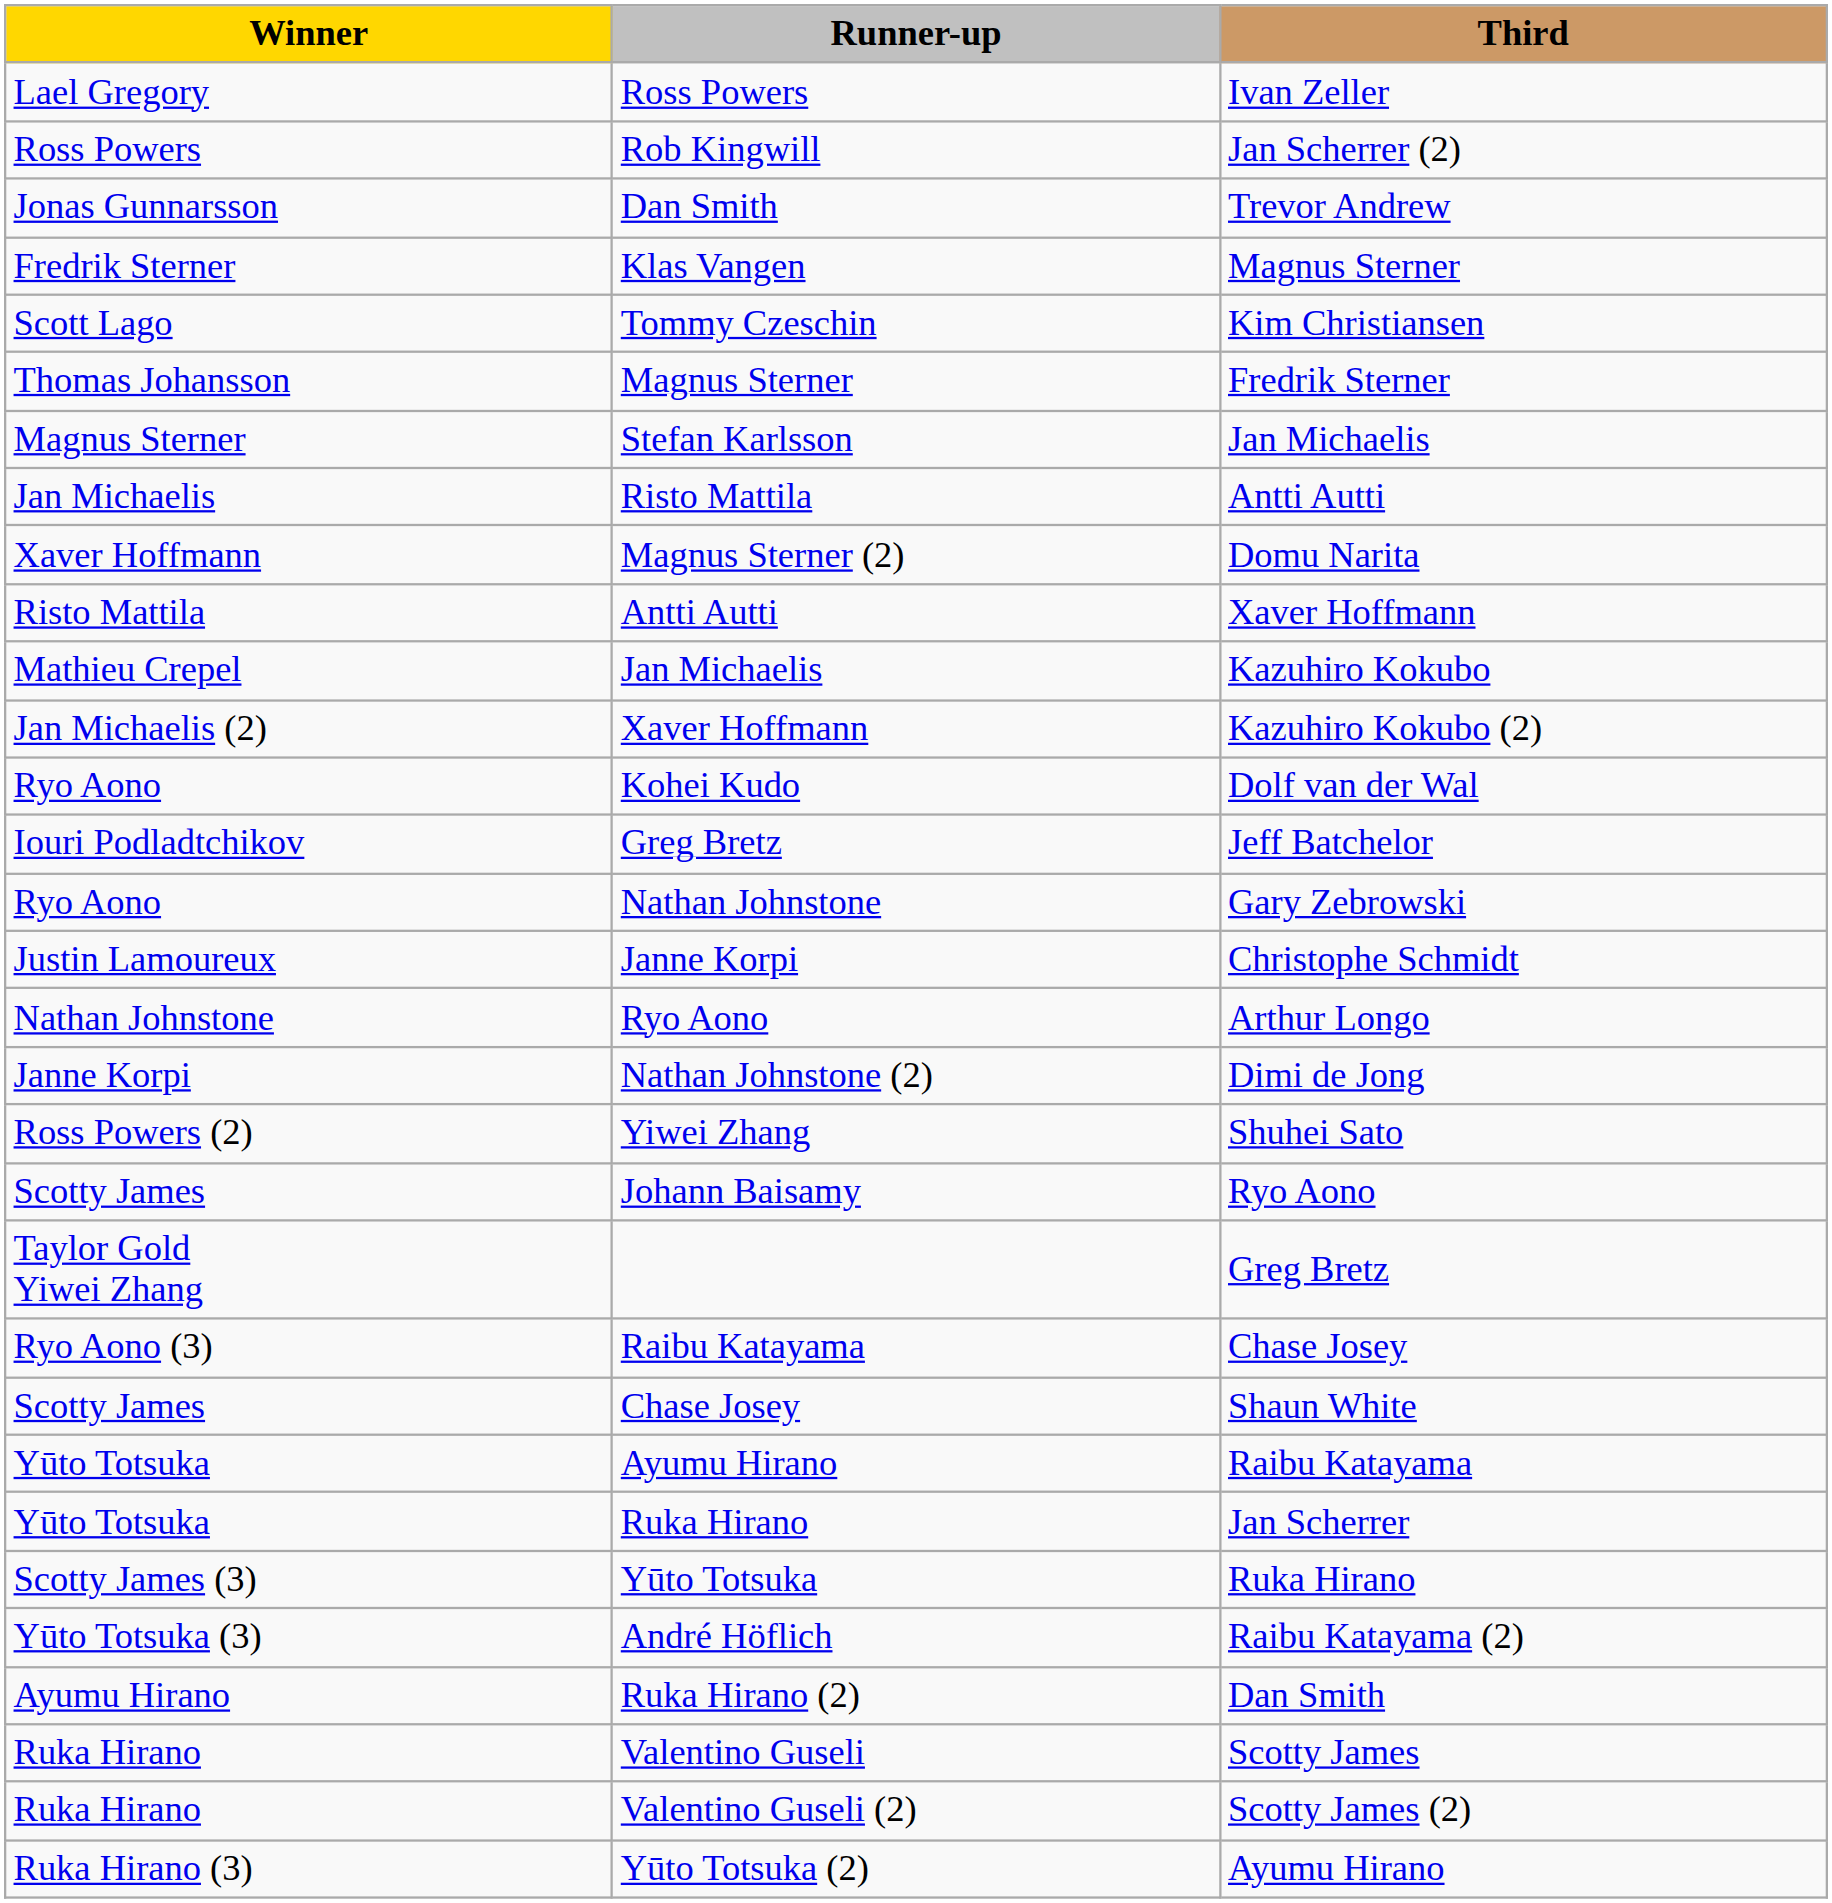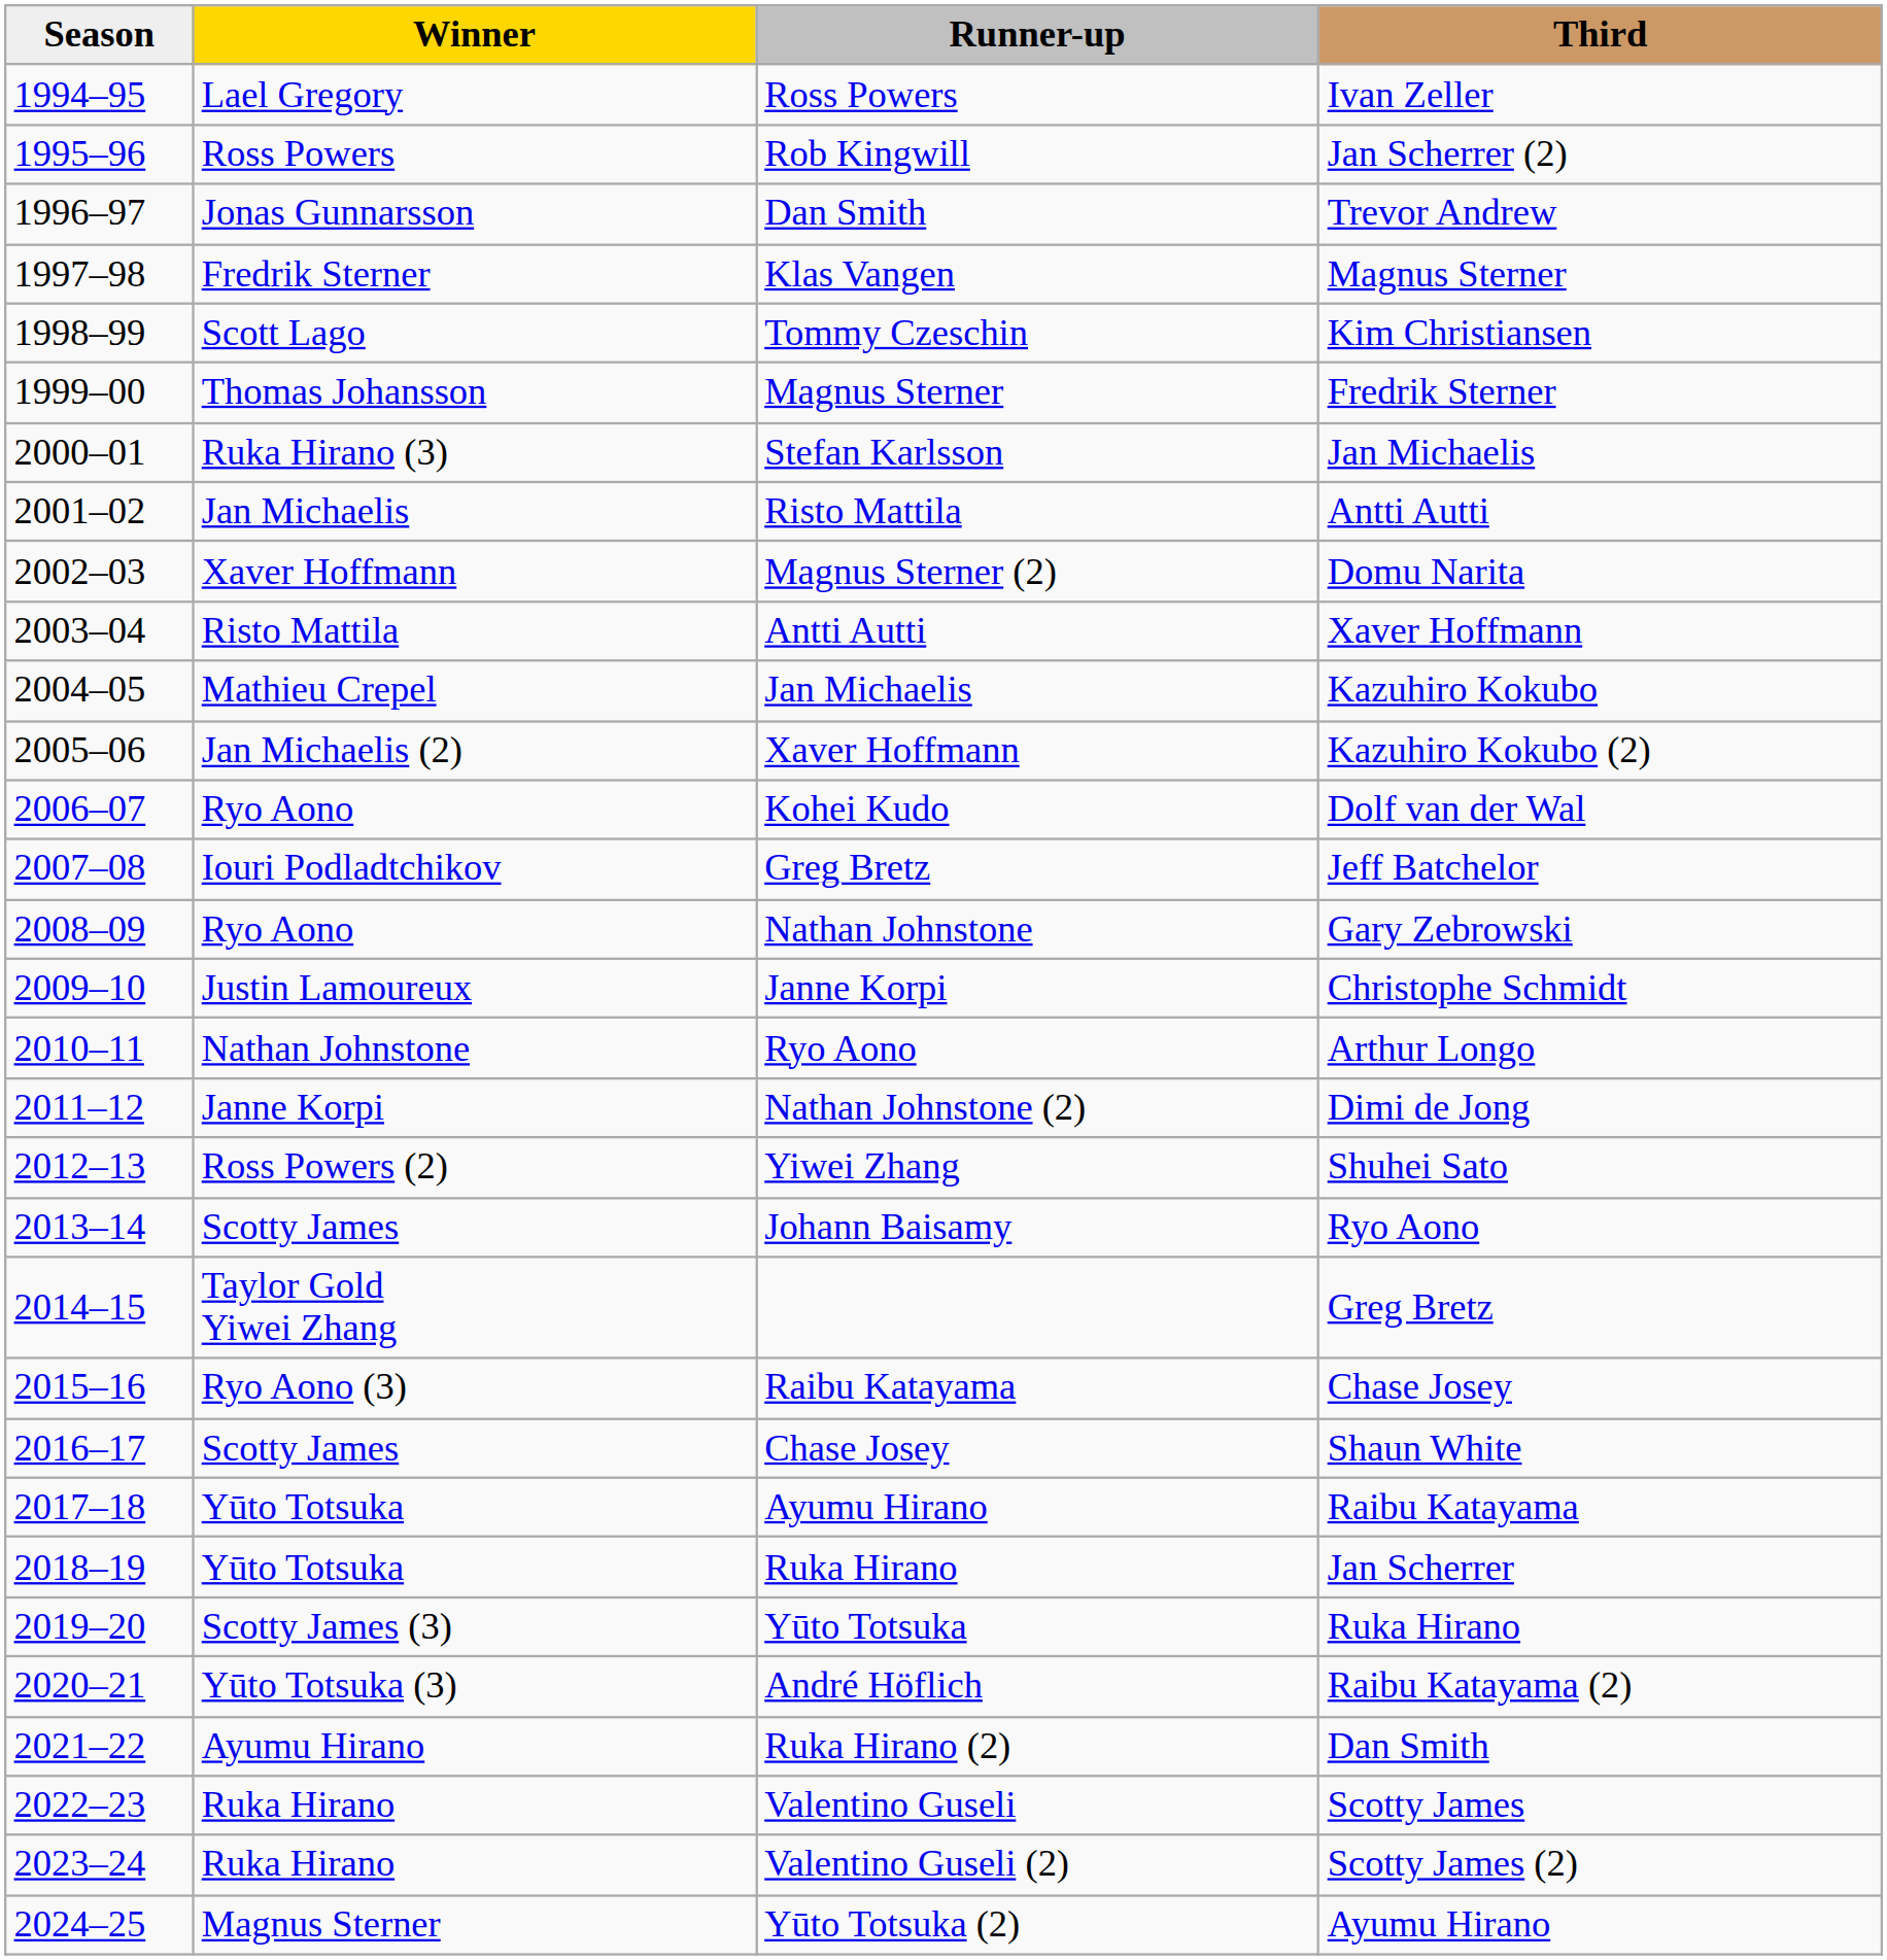+ column: Season | 1994–95 | 1995–96 | 1996–97 | 1997–98 | 1998–99 | 1999–00 | 2000–01 | 2001–02 | 2002–03 | 2003–04 | 2004–05 | 2005–06 | 2006–07 | 2007–08 | 2008–09 | 2009–10 | 2010–11 | 2011–12 | 2012–13 | 2013–14 | 2014–15 | 2015–16 | 2016–17 | 2017–18 | 2018–19 | 2019–20 | 2020–21 | 2021–22 | 2022–23 | 2023–24 | 2024–25
Stefan Karlsson | Winner: Magnus Sterner -> Ruka Hirano (3)
Yūto Totsuka (2) | Winner: Ruka Hirano (3) -> Magnus Sterner
